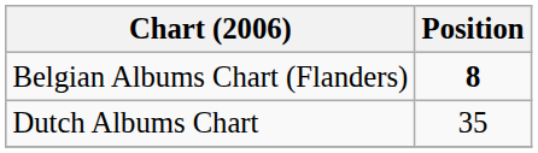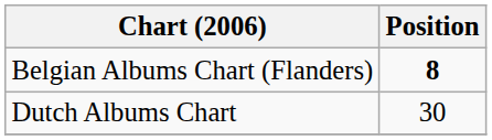Dutch Albums Chart | Position: 35 -> 30
